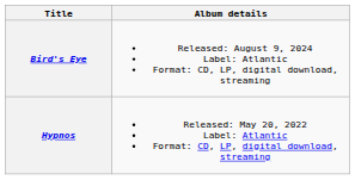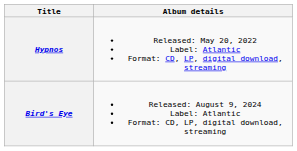rows swapped: Hypnos <-> Bird's Eye
